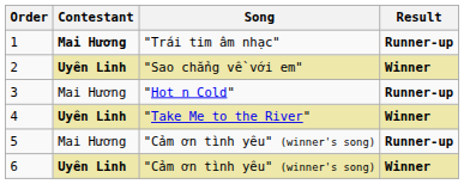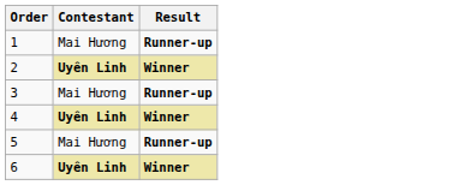- column: Song | "Trái tim âm nhạc" | "Sao chẳng về với em" | "Hot n Cold" | "Take Me to the River" | "Cảm ơn tình yêu" (winner's song) | "Cảm ơn tình yêu" (winner's song)
1 | Contestant: bold -> normal
